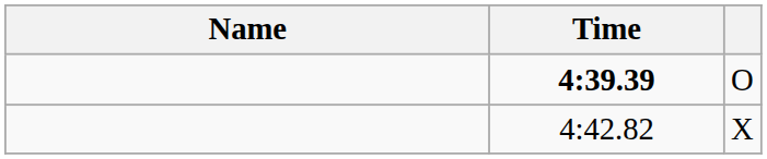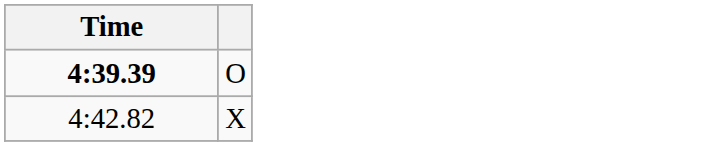- column: Name
